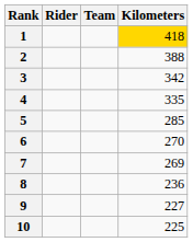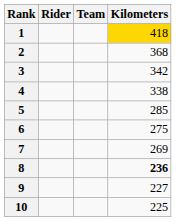2 | Kilometers: 388 -> 368
4 | Kilometers: 335 -> 338
6 | Kilometers: 270 -> 275
8 | Kilometers: normal -> bold
